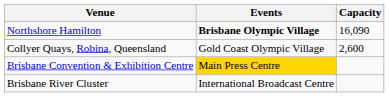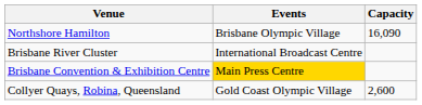Northshore Hamilton | Events: bold -> normal
rows swapped: Collyer Quays, Robina, Queensland <-> Brisbane River Cluster
